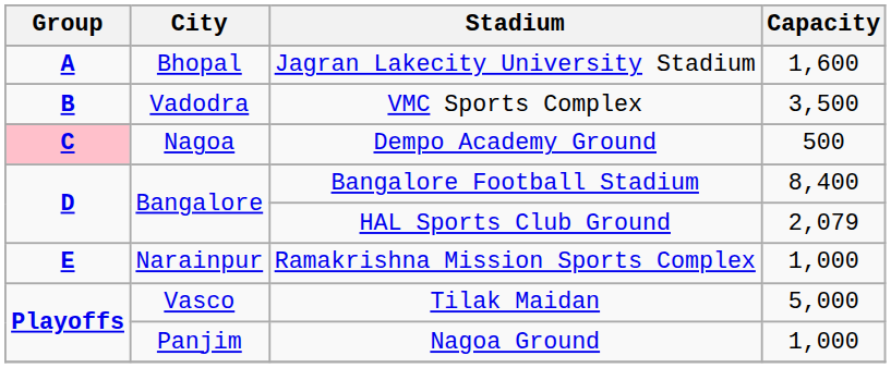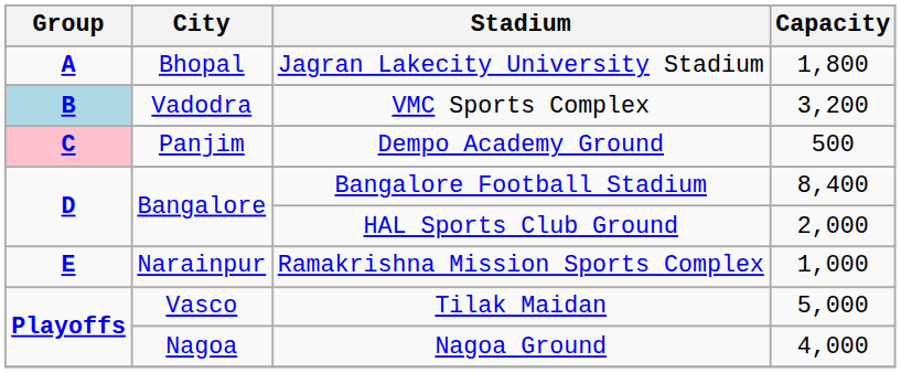Jagran Lakecity University Stadium | Capacity: 1,600 -> 1,800
VMC Sports Complex | Group: no background -> lightblue background
VMC Sports Complex | Capacity: 3,500 -> 3,200
Dempo Academy Ground | City: Nagoa -> Panjim
HAL Sports Club Ground | Capacity: 2,079 -> 2,000
Nagoa Ground | City: Panjim -> Nagoa
Nagoa Ground | Capacity: 1,000 -> 4,000
